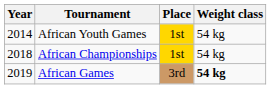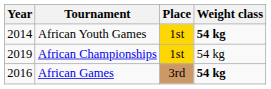African Youth Games | Weight class: normal -> bold
African Championships | Year: 2018 -> 2019
African Games | Year: 2019 -> 2016
